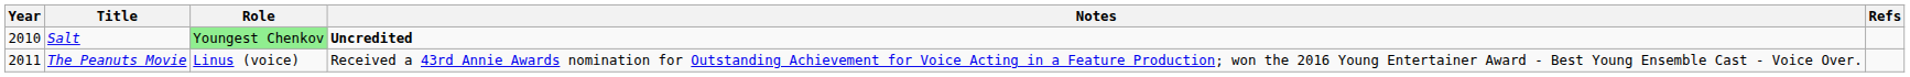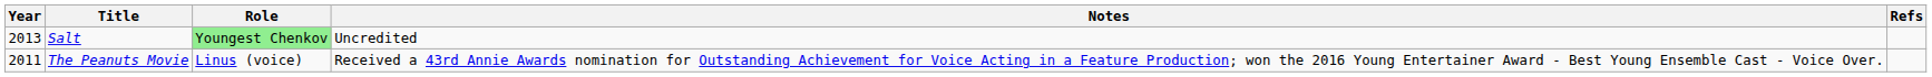Salt | Year: 2010 -> 2013
Salt | Notes: bold -> normal
